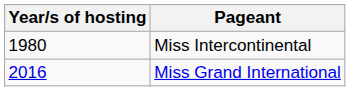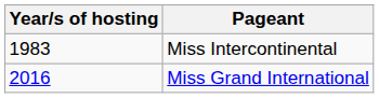Miss Intercontinental | Year/s of hosting: 1980 -> 1983
